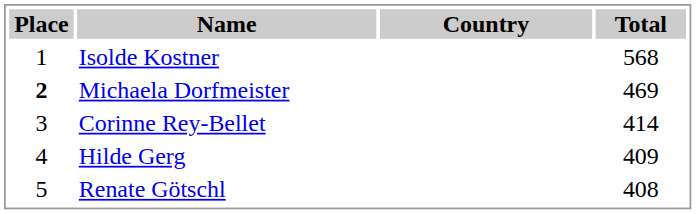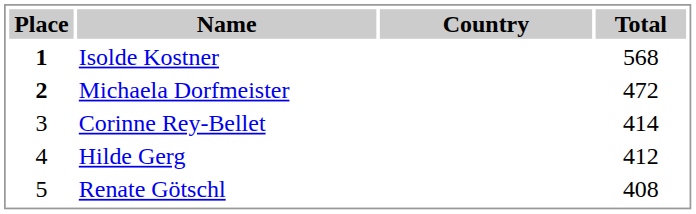Isolde Kostner | Place: normal -> bold
Michaela Dorfmeister | Total: 469 -> 472
Hilde Gerg | Total: 409 -> 412
